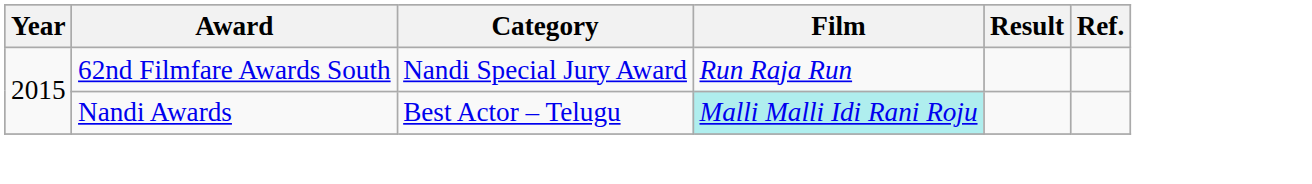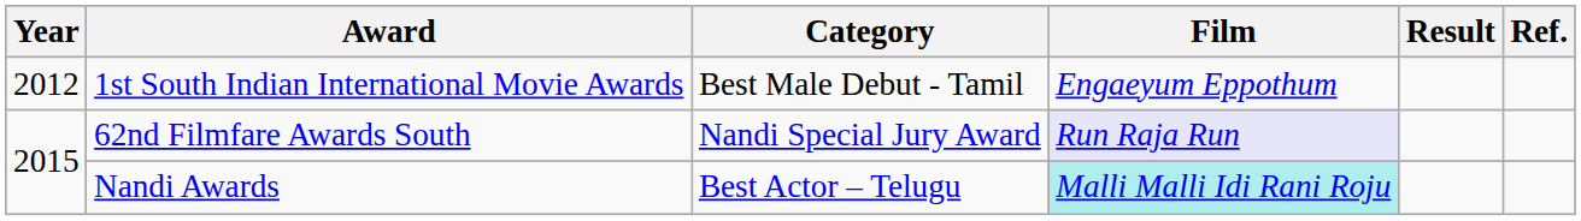+ row: 2012 | 1st South Indian International Movie Awards | Best Male Debut - Tamil | Engaeyum Eppothum
62nd Filmfare Awards South | Film: no background -> lavender background
